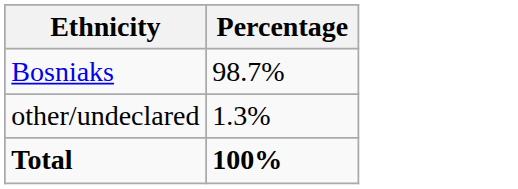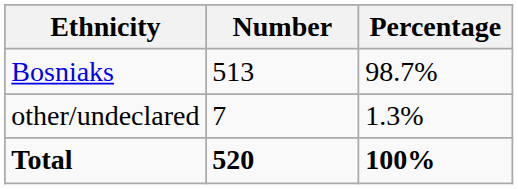+ column: Number | 513 | 7 | 520
